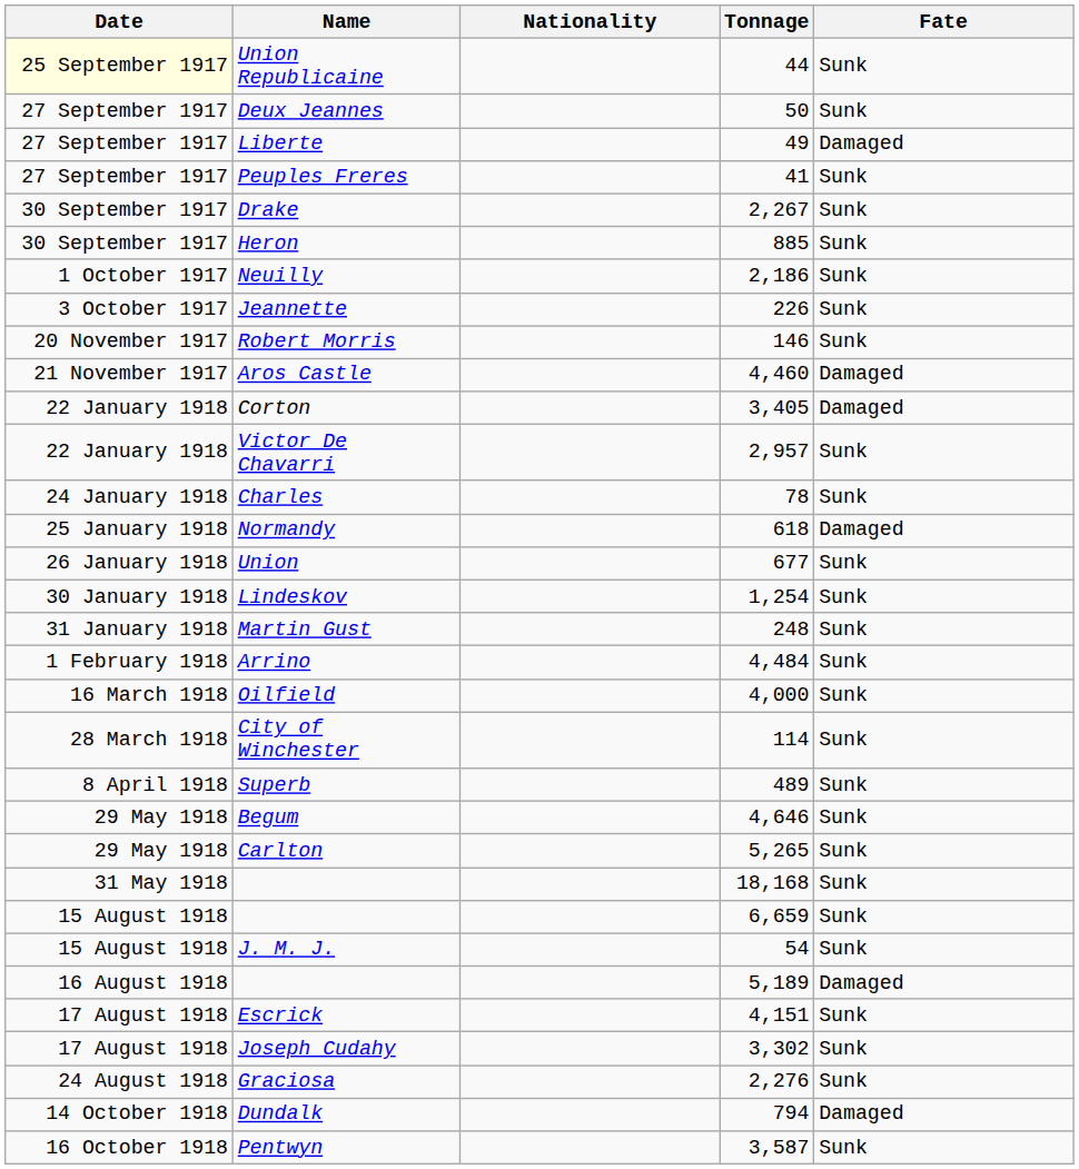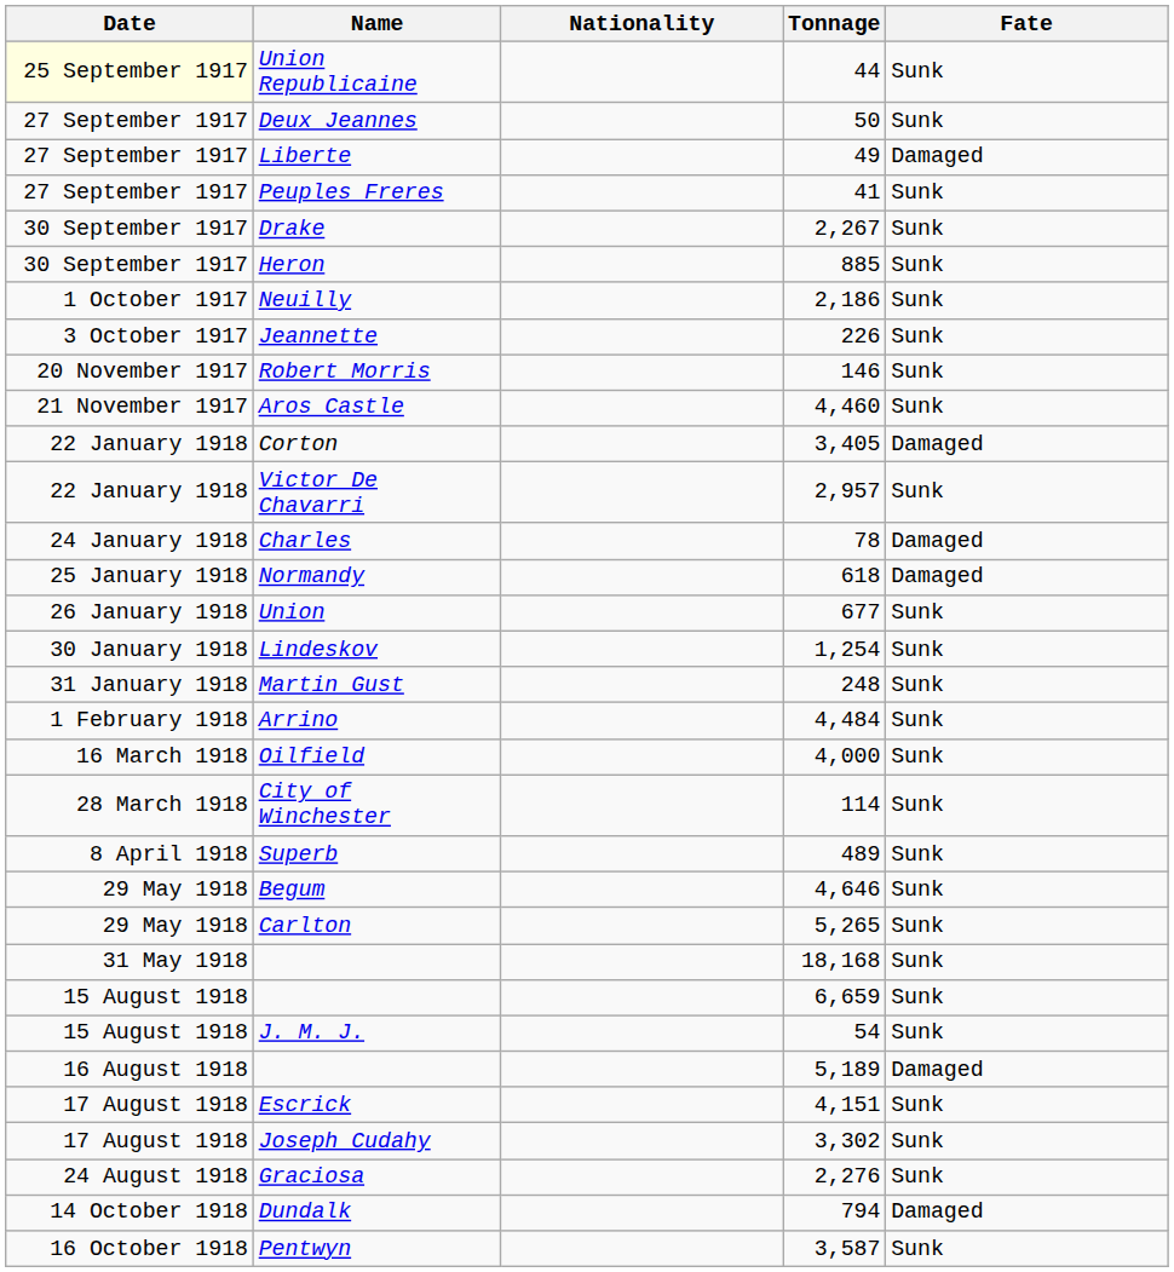Aros Castle | Fate: Damaged -> Sunk
Charles | Fate: Sunk -> Damaged
